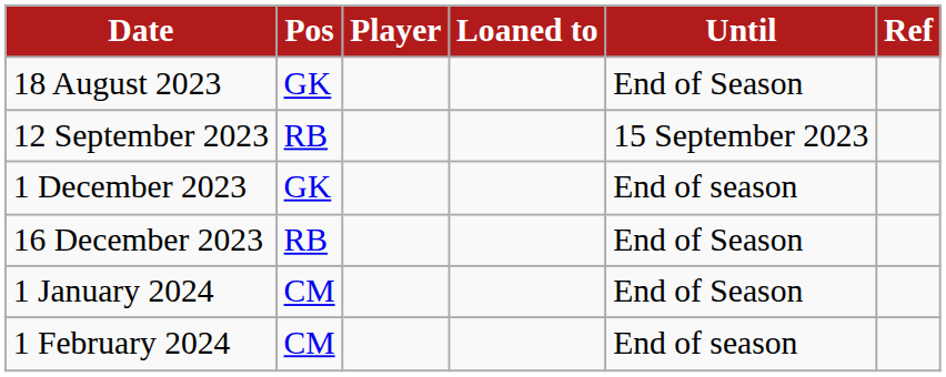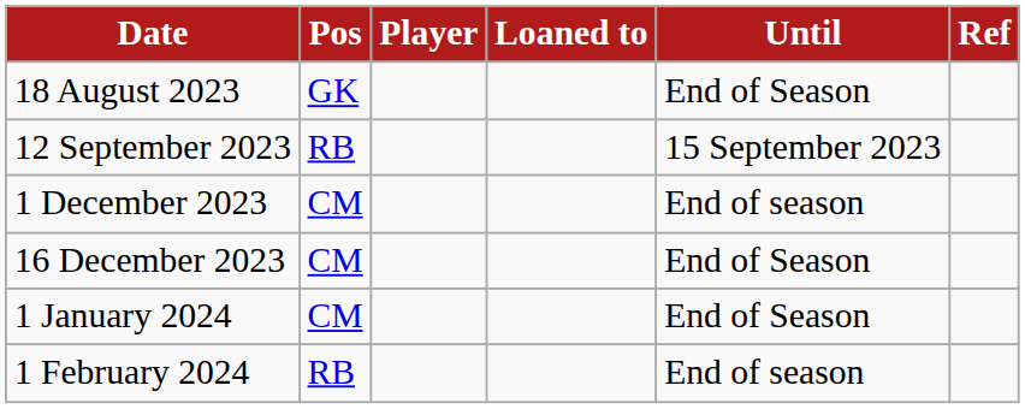1 December 2023 | Pos: GK -> CM
16 December 2023 | Pos: RB -> CM
1 February 2024 | Pos: CM -> RB
